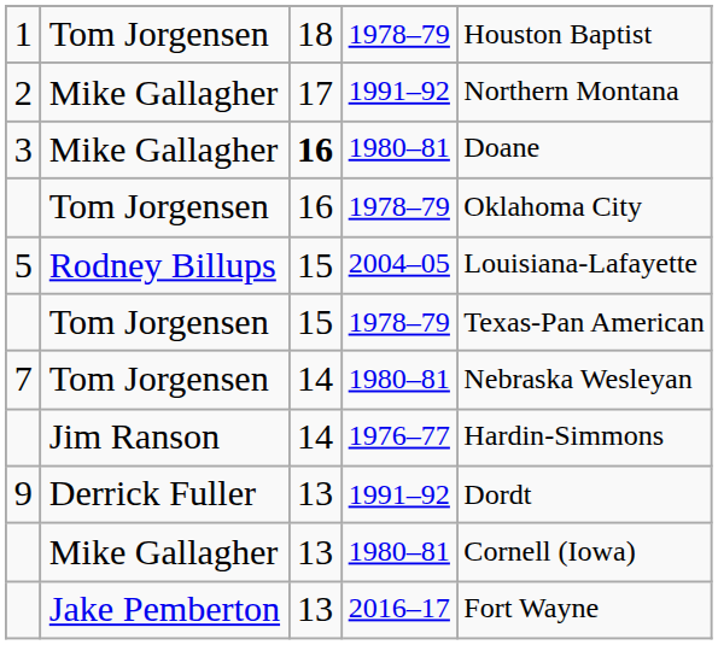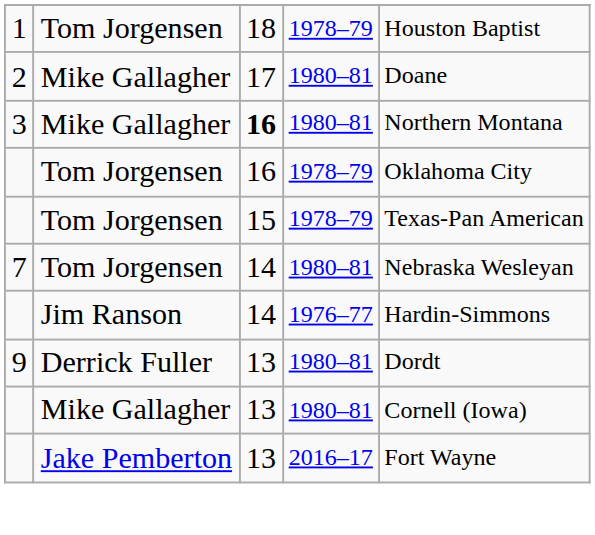2 | column 4: 1991–92 -> 1980–81
2 | column 5: Northern Montana -> Doane
3 | column 5: Doane -> Northern Montana
- row: 5 | Rodney Billups | 15 | 2004–05 | Louisiana-Lafayette
9 | column 4: 1991–92 -> 1980–81
